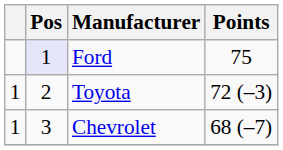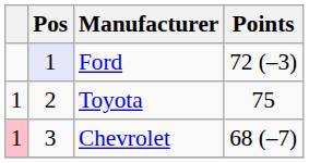Ford | Points: 75 -> 72 (–3)
Toyota | Points: 72 (–3) -> 75
Chevrolet | column 1: no background -> pink background
